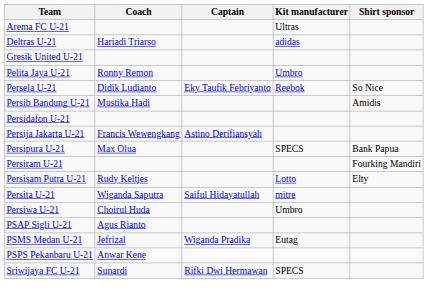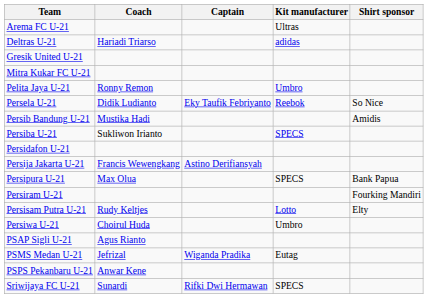+ row: Mitra Kukar FC U-21
+ row: Persiba U-21 | Sukliwon Irianto | SPECS
- row: Persita U-21 | Wiganda Saputra | Saiful Hidayatullah | mitre
